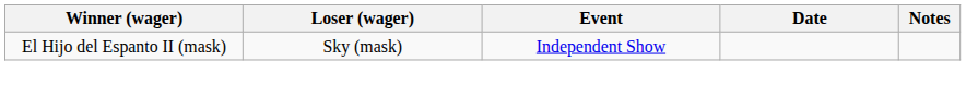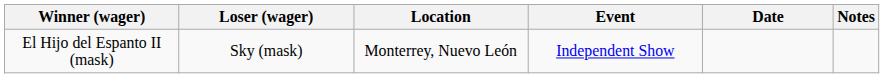+ column: Location | Monterrey, Nuevo León
